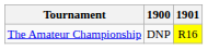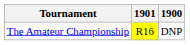columns swapped: 1900 <-> 1901
